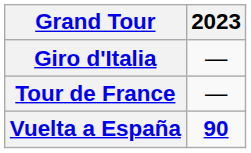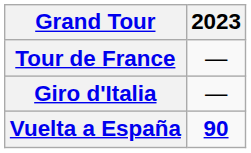rows swapped: Giro d'Italia <-> Tour de France
